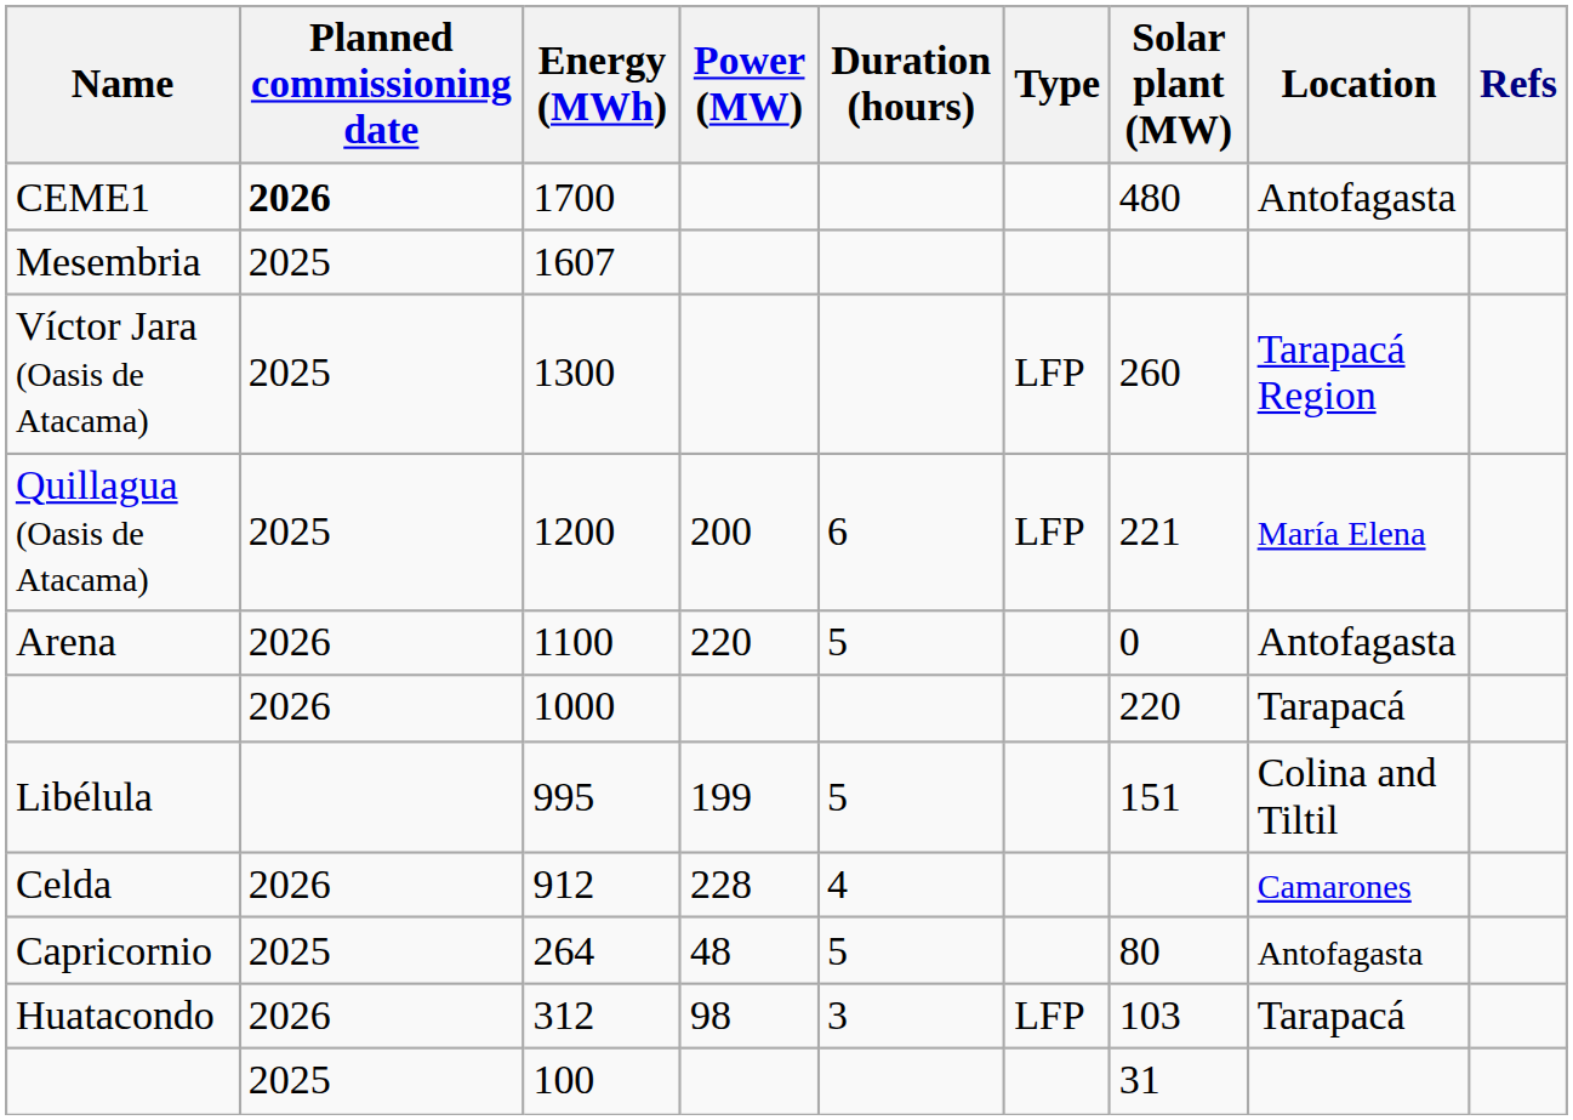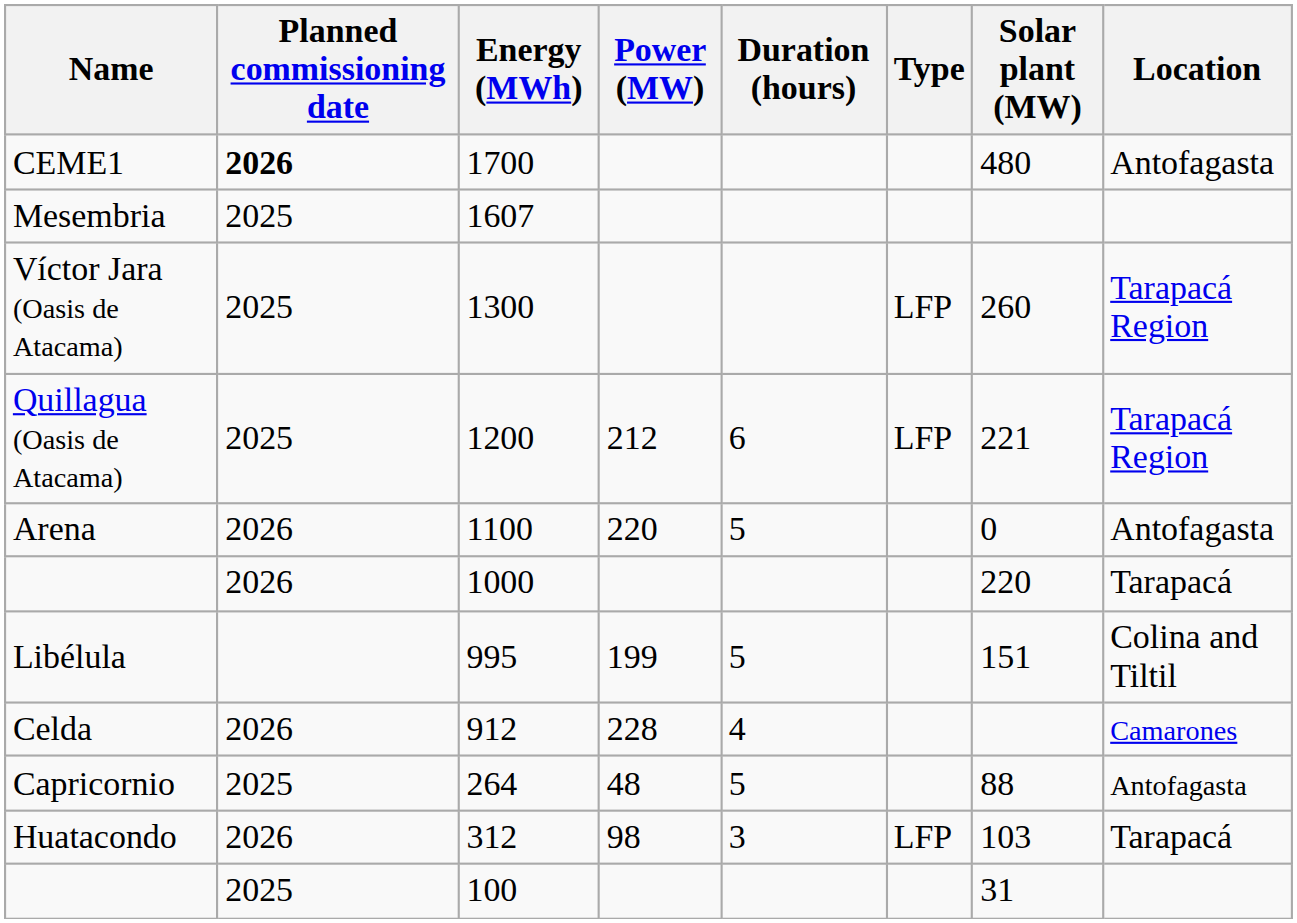- column: Refs
Quillagua (Oasis de Atacama) | Power (MW): 200 -> 212
Quillagua (Oasis de Atacama) | Location: María Elena -> Tarapacá Region
Capricornio | Solar plant (MW): 80 -> 88
